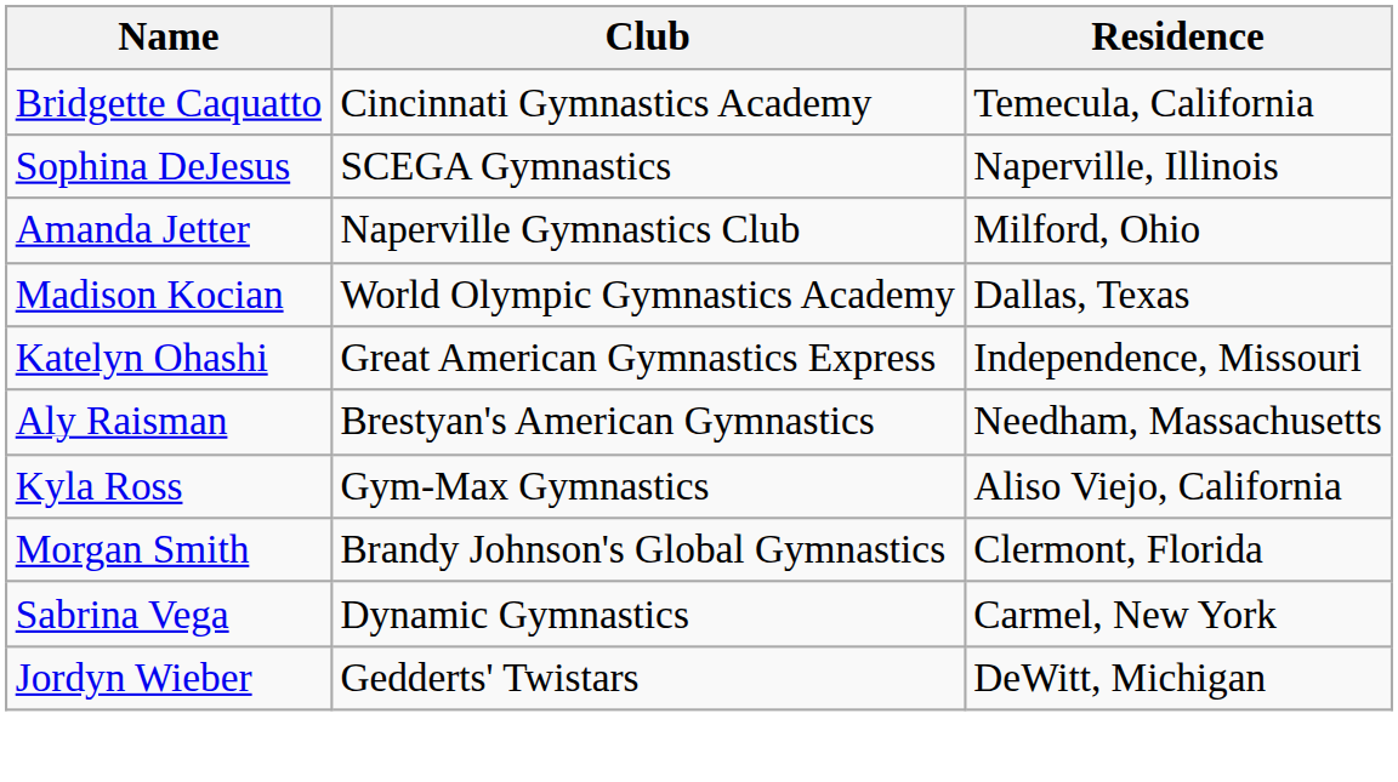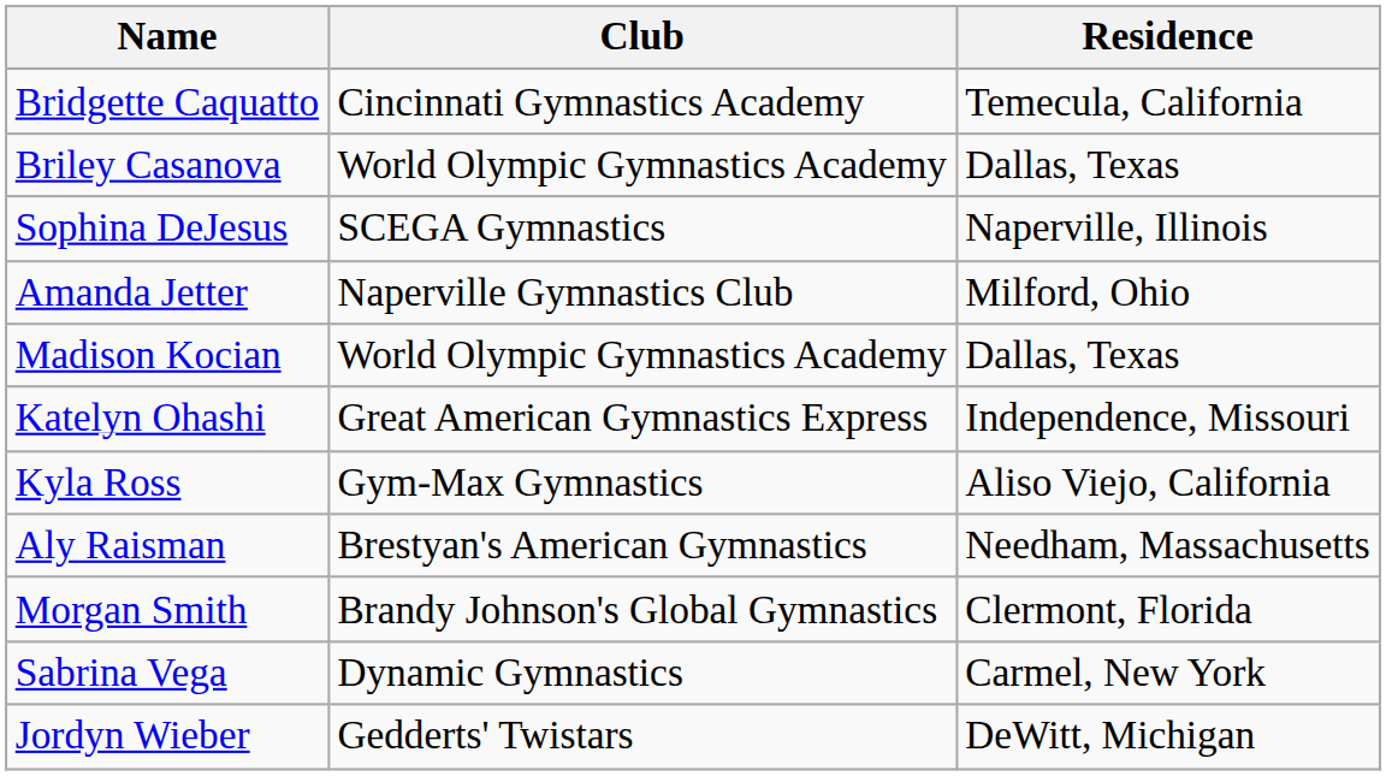+ row: Briley Casanova | World Olympic Gymnastics Academy | Dallas, Texas
rows swapped: Aly Raisman <-> Kyla Ross
